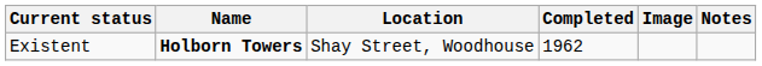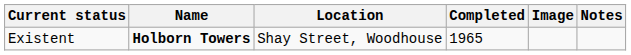Existent | Completed: 1962 -> 1965
